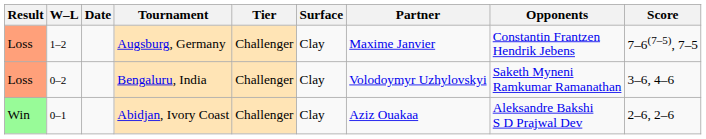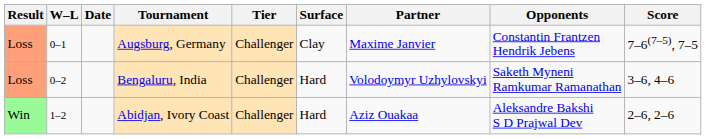Augsburg, Germany | W–L: 1–2 -> 0–1
Bengaluru, India | Surface: Clay -> Hard
Abidjan, Ivory Coast | W–L: 0–1 -> 1–2
Abidjan, Ivory Coast | Surface: Clay -> Hard
